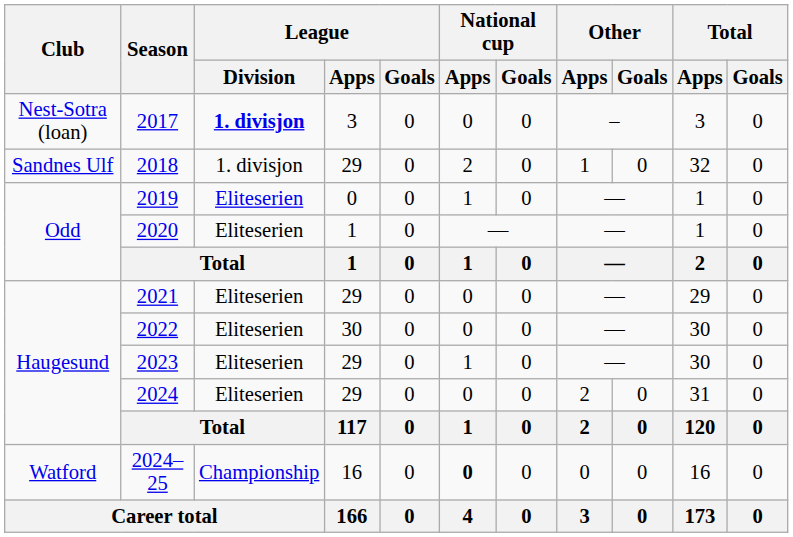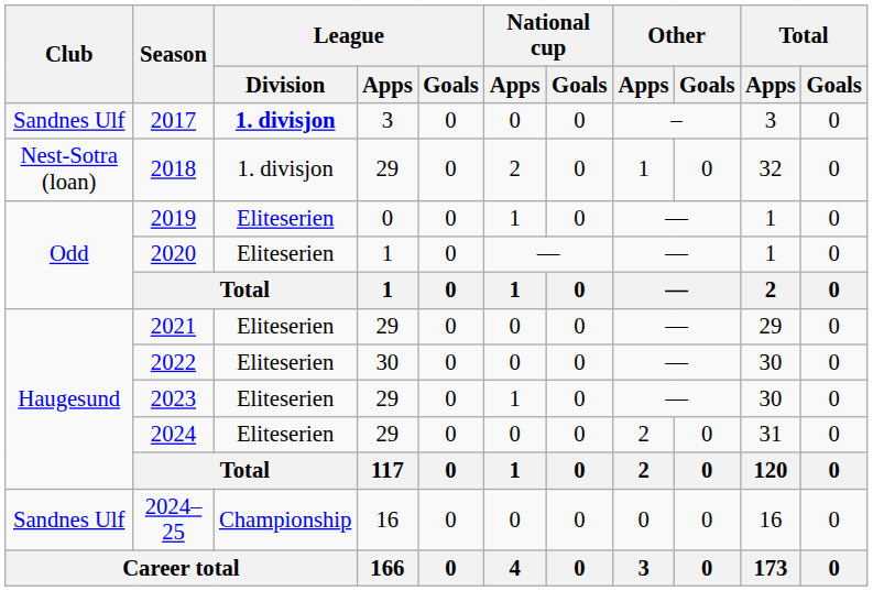2017 | Club: Nest-Sotra (loan) -> Sandnes Ulf
2018 | Club: Sandnes Ulf -> Nest-Sotra (loan)
2024–25 | Club: Watford -> Sandnes Ulf
2024–25 | National cup / Apps: bold -> normal
